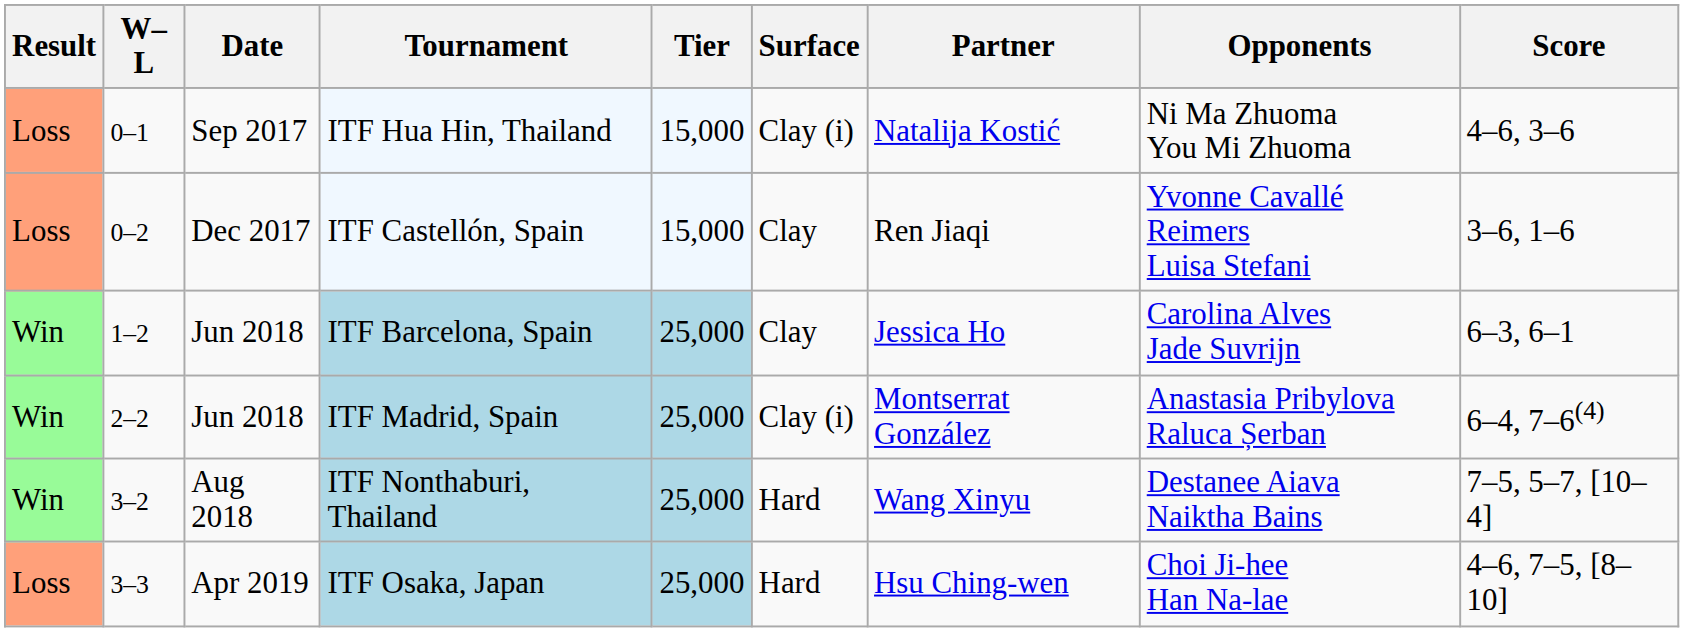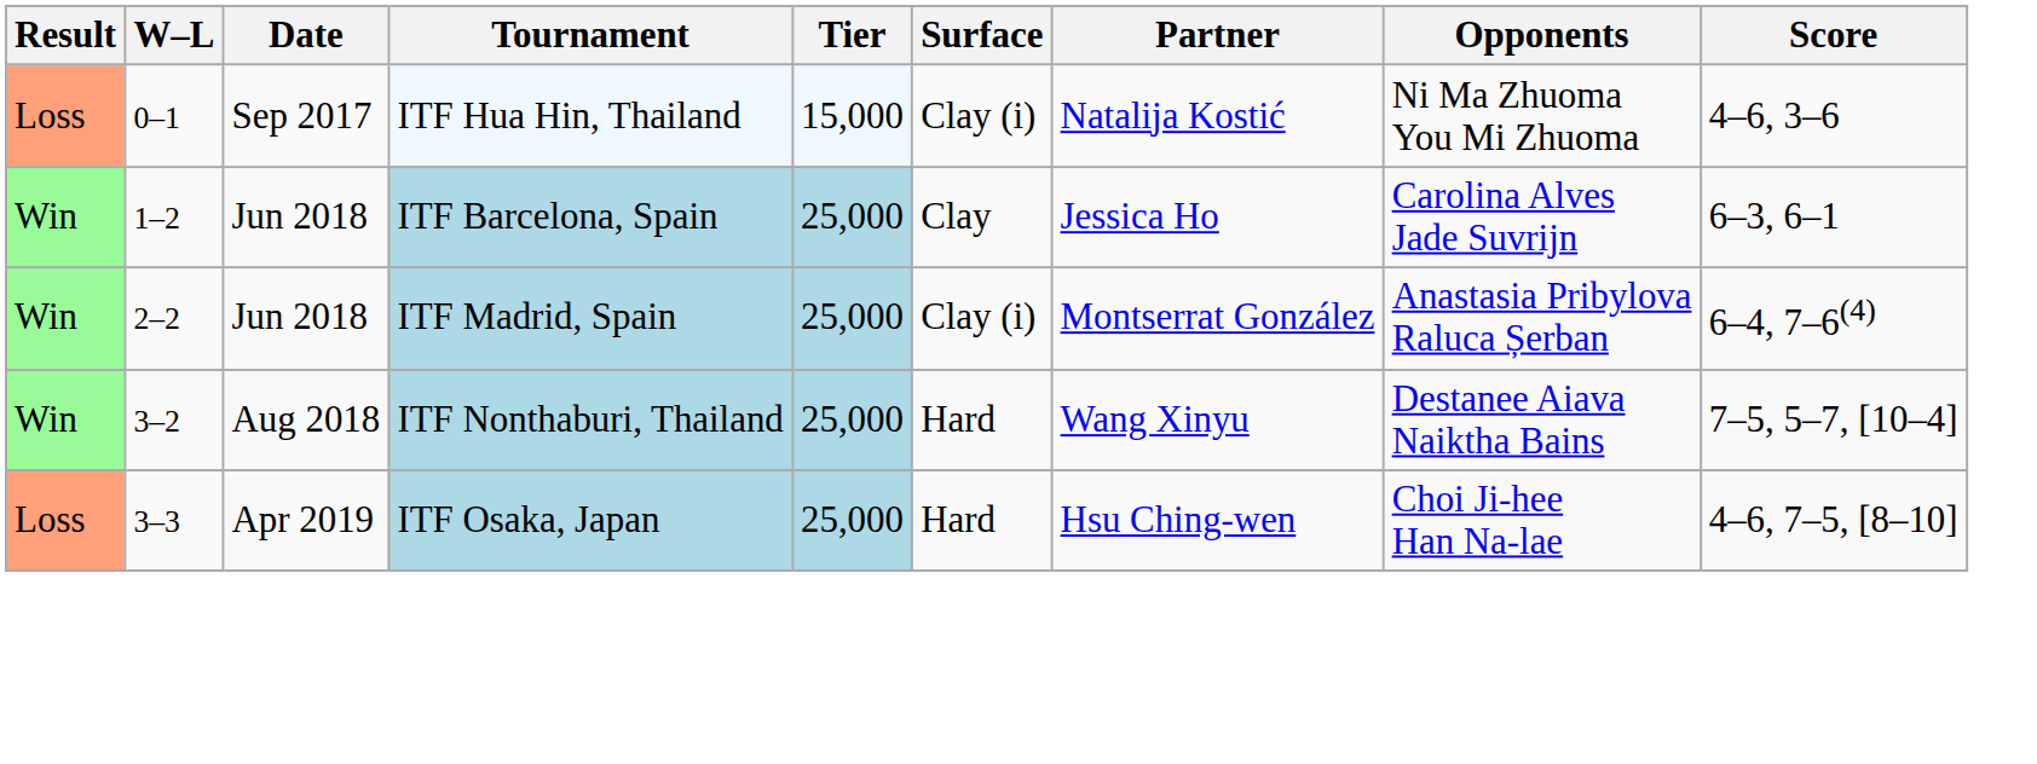- row: Loss | 0–2 | Dec 2017 | ITF Castellón, Spain | 15,000 | Clay | Ren Jiaqi | Yvonne Cavallé Reimers Luisa Stefani | 3–6, 1–6
